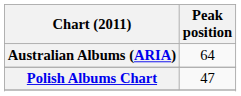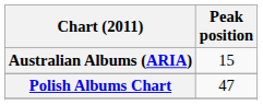Australian Albums (ARIA) | Peak position: 64 -> 15
